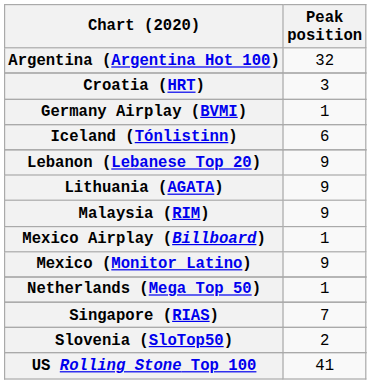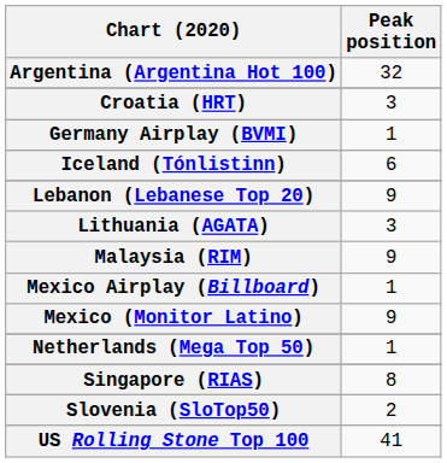Lithuania (AGATA) | Peak position: 9 -> 3
Singapore (RIAS) | Peak position: 7 -> 8
